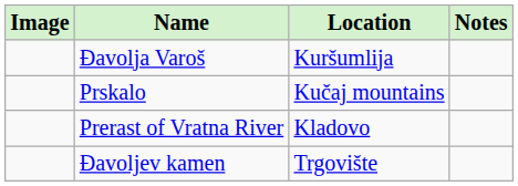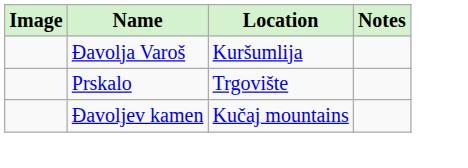Prskalo | Location: Kučaj mountains -> Trgovište
- row: Prerast of Vratna River | Kladovo
Đavoljev kamen | Location: Trgovište -> Kučaj mountains
